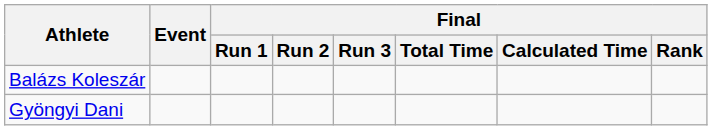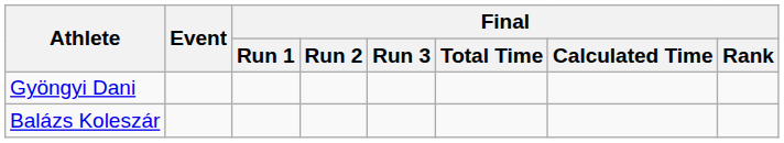rows swapped: Gyöngyi Dani <-> Balázs Koleszár
